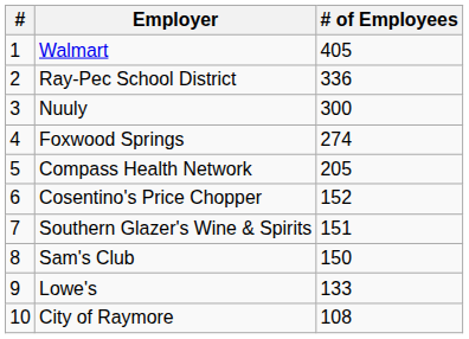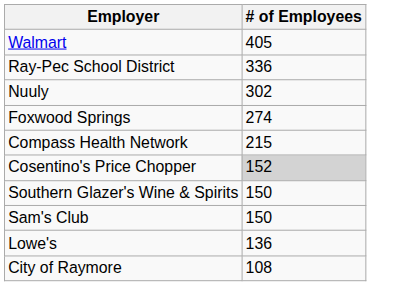- column: # | 1 | 2 | 3 | 4 | 5 | 6 | 7 | 8 | 9 | 10
Nuuly | # of Employees: 300 -> 302
Compass Health Network | # of Employees: 205 -> 215
Cosentino's Price Chopper | # of Employees: no background -> lightgrey background
Southern Glazer's Wine & Spirits | # of Employees: 151 -> 150
Lowe's | # of Employees: 133 -> 136
